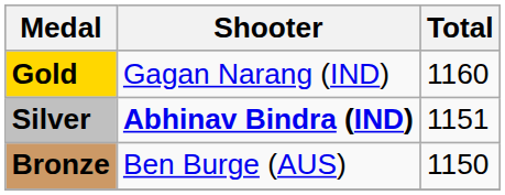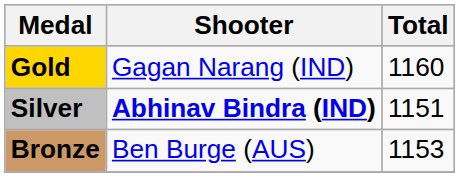Bronze | Total: 1150 -> 1153
